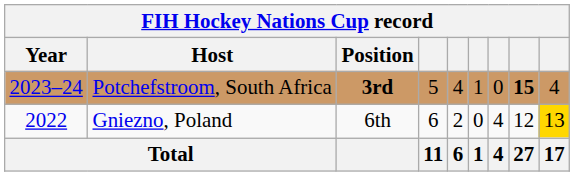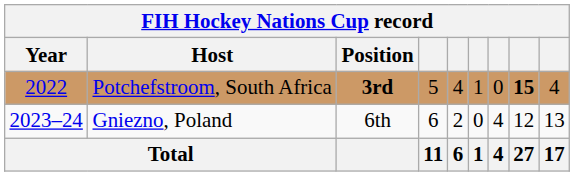Potchefstroom, South Africa | Year: 2023–24 -> 2022
Gniezno, Poland | Year: 2022 -> 2023–24
Gniezno, Poland | column 9: gold background -> no background
